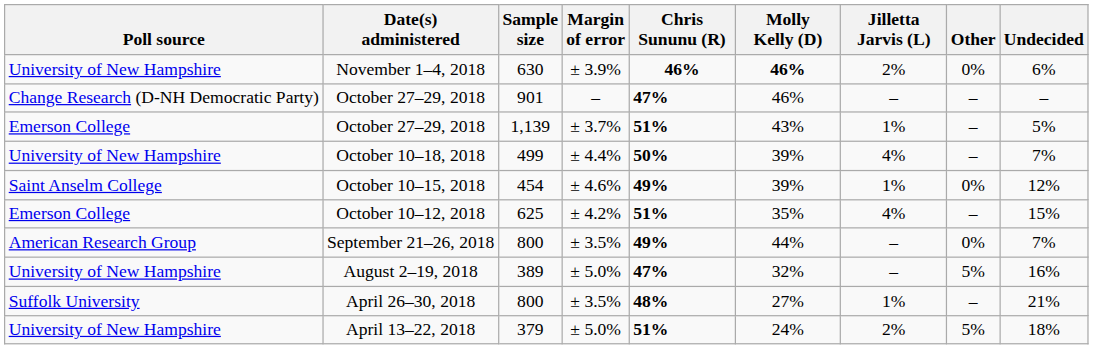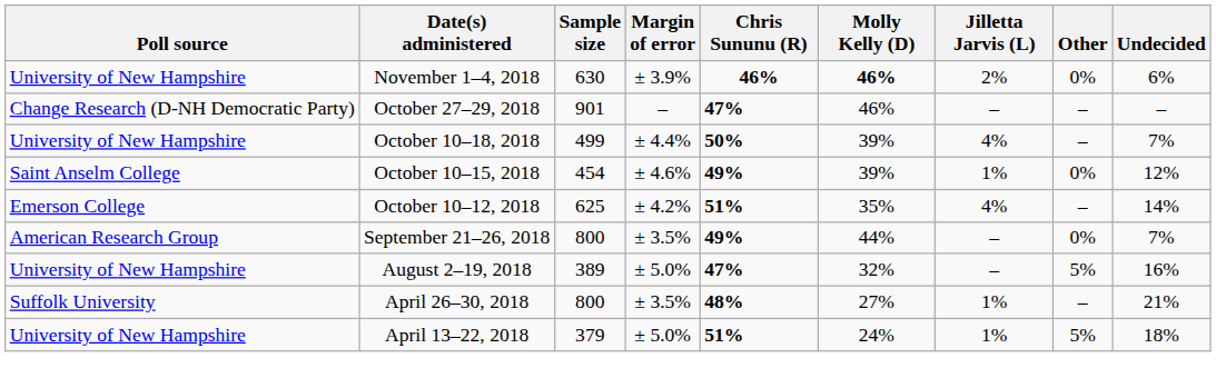- row: Emerson College | October 27–29, 2018 | 1,139 | ± 3.7% | 51% | 43% | 1% | – | 5%
October 10–12, 2018 | Undecided: 15% -> 14%
April 13–22, 2018 | Jilletta Jarvis (L): 2% -> 1%
